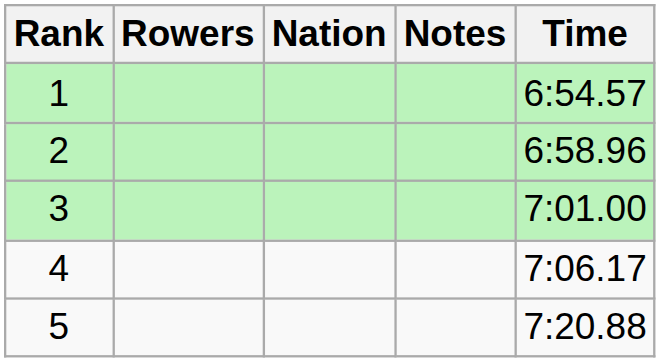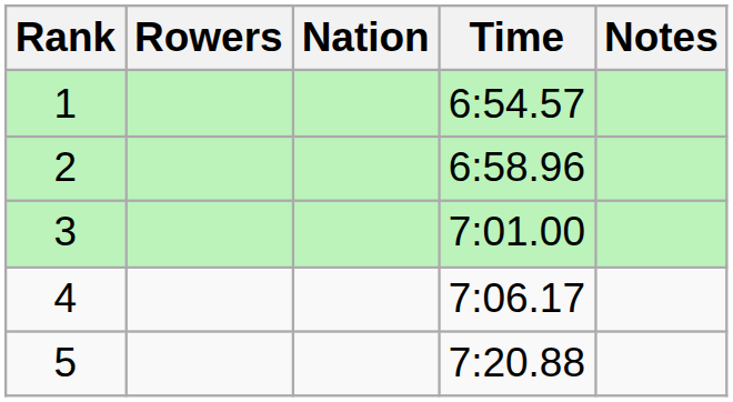columns swapped: Time <-> Notes
